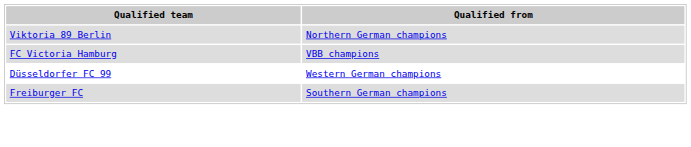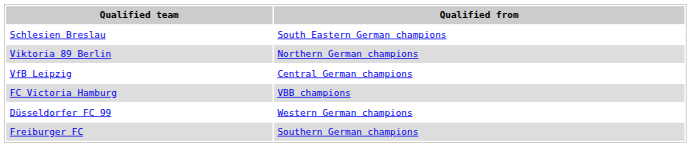+ row: Schlesien Breslau | South Eastern German champions
+ row: VfB Leipzig | Central German champions
